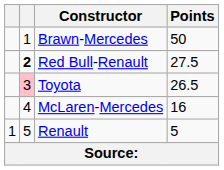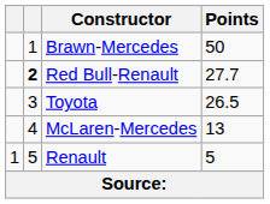Red Bull-Renault | Points: 27.5 -> 27.7
Toyota | column 2: pink background -> no background
McLaren-Mercedes | Points: 16 -> 13
